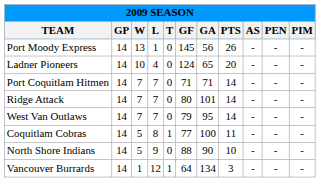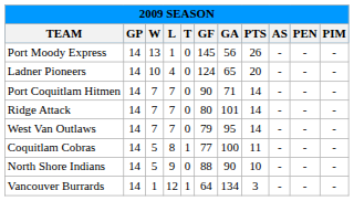Port Coquitlam Hitmen | GF: 71 -> 90
